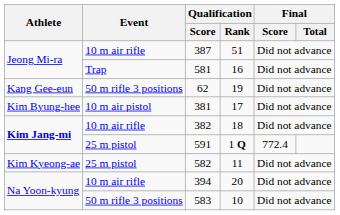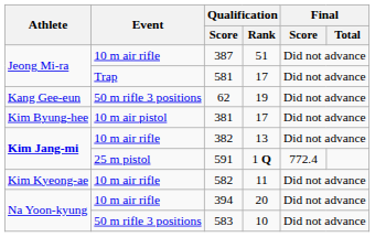581 | Qualification / Rank: 16 -> 17
382 | Qualification / Rank: 18 -> 13
582 | Event: 25 m pistol -> 10 m air rifle
